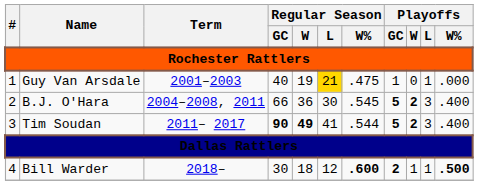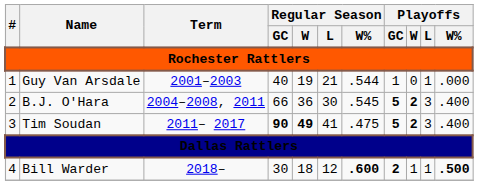Guy Van Arsdale | Regular Season / L: gold background -> no background
Guy Van Arsdale | Regular Season / W%: .475 -> .544
Tim Soudan | Regular Season / W%: .544 -> .475
